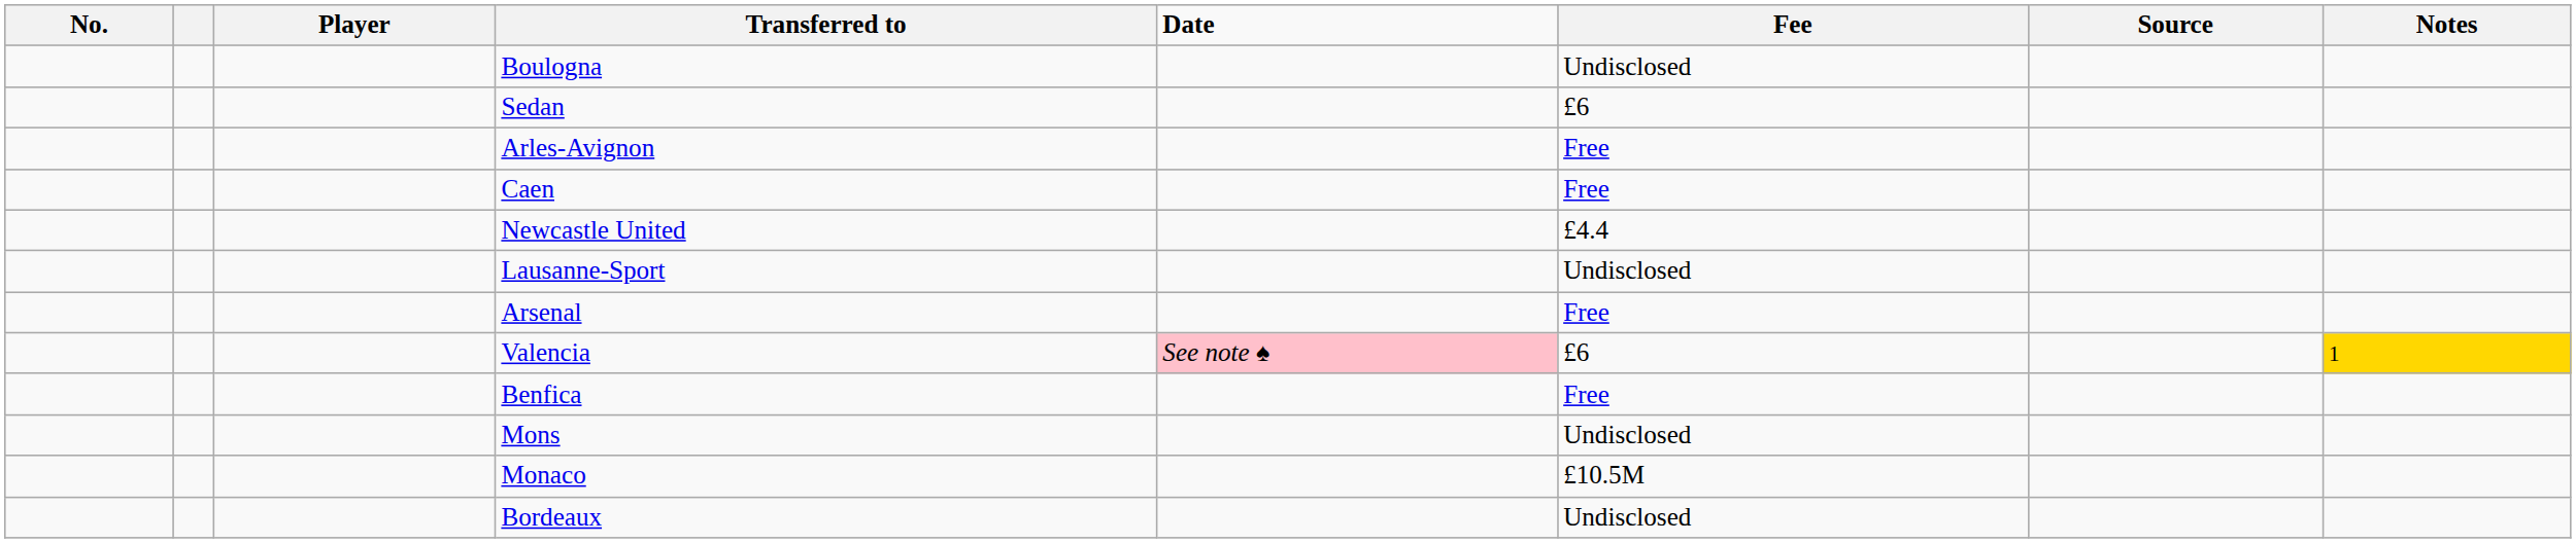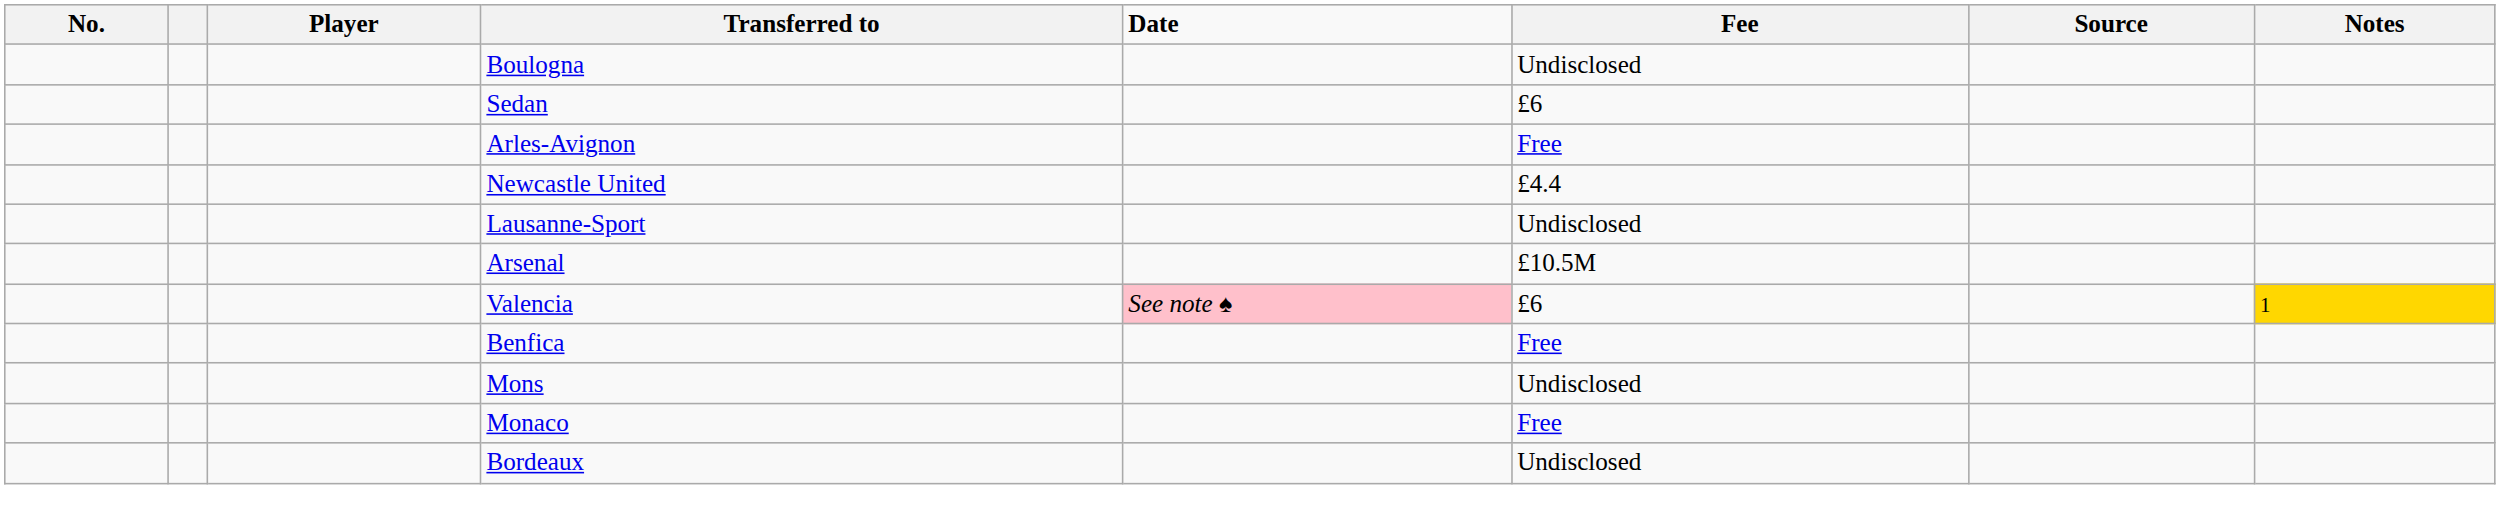- row: Caen | Free
Arsenal | Fee: Free -> £10.5M
Monaco | Fee: £10.5M -> Free
